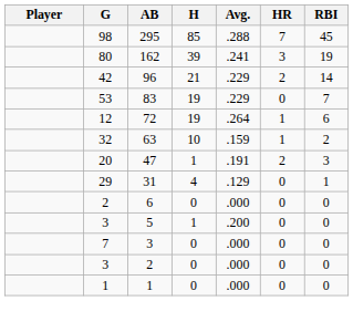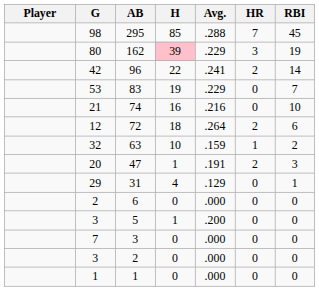162 | H: no background -> pink background
162 | Avg.: .241 -> .229
96 | H: 21 -> 22
96 | Avg.: .229 -> .241
+ row: 21 | 74 | 16 | .216 | 0 | 10
72 | H: 19 -> 18
72 | HR: 1 -> 2
